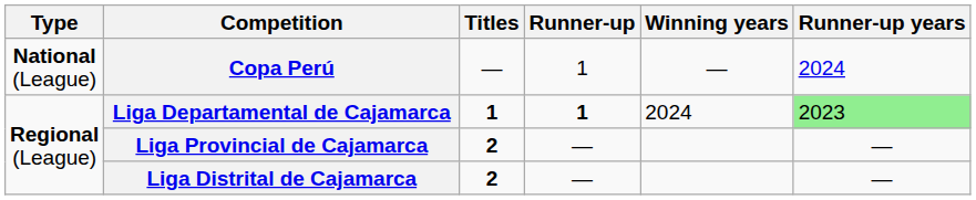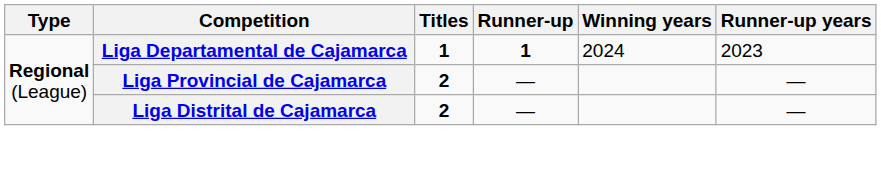- row: National (League) | Copa Perú | — | 1 | — | 2024
Liga Departamental de Cajamarca | Runner-up years: lightgreen background -> no background
